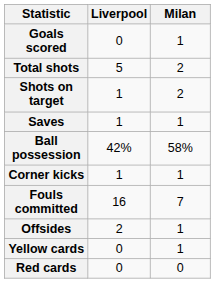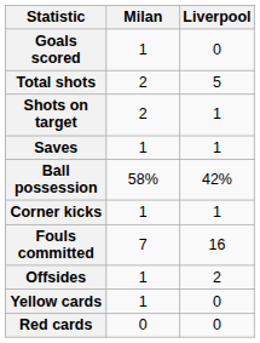columns swapped: Milan <-> Liverpool
